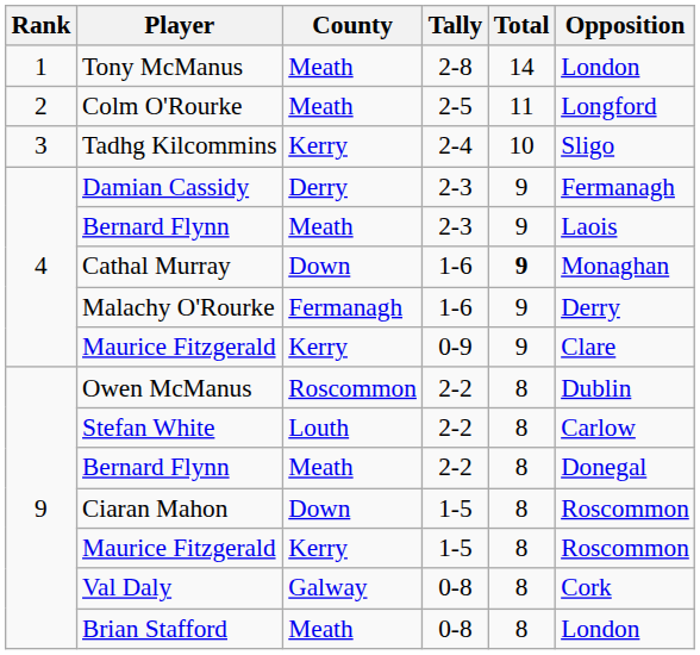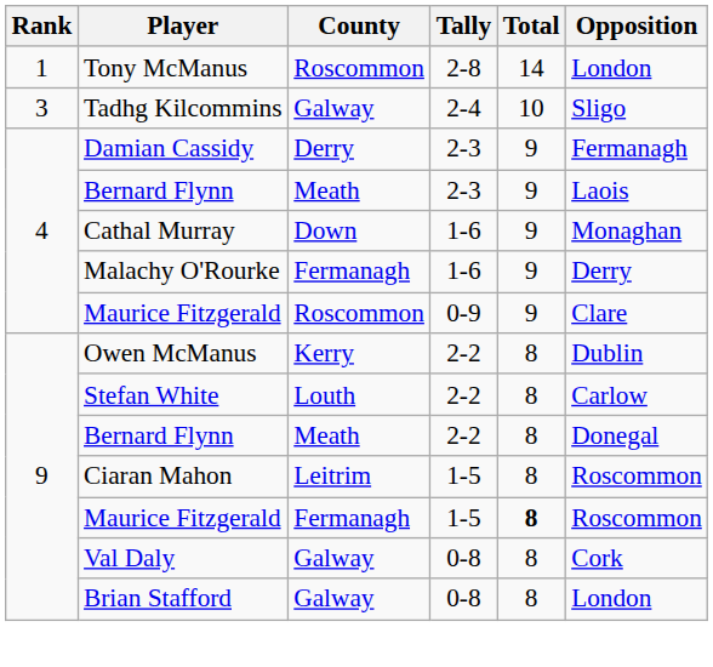Tony McManus | County: Meath -> Roscommon
- row: 2 | Colm O'Rourke | Meath | 2-5 | 11 | Longford
Tadhg Kilcommins | County: Kerry -> Galway
Cathal Murray | Total: bold -> normal
Maurice Fitzgerald / 0-9 | County: Kerry -> Roscommon
Owen McManus | County: Roscommon -> Kerry
Ciaran Mahon | County: Down -> Leitrim
Maurice Fitzgerald / 1-5 | County: Kerry -> Fermanagh
Maurice Fitzgerald / 1-5 | Total: normal -> bold
Brian Stafford | County: Meath -> Galway
